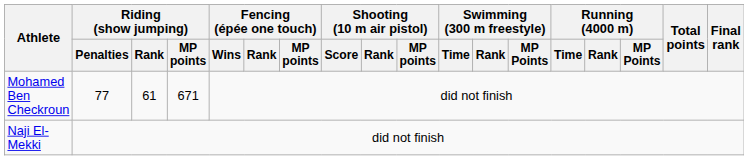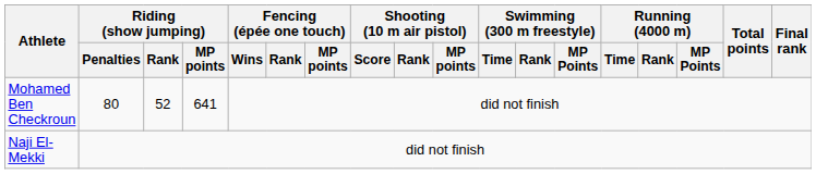Mohamed Ben Checkroun | Riding (show jumping) / Penalties: 77 -> 80
Mohamed Ben Checkroun | Riding (show jumping) / Rank: 61 -> 52
Mohamed Ben Checkroun | Riding (show jumping) / MP points: 671 -> 641
